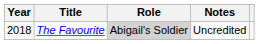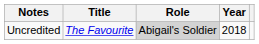columns swapped: Year <-> Notes
